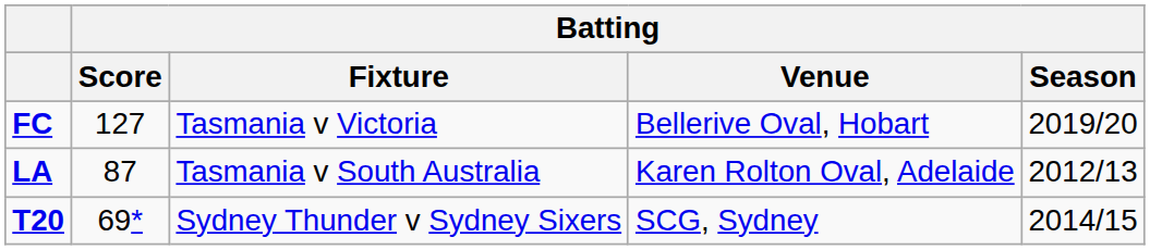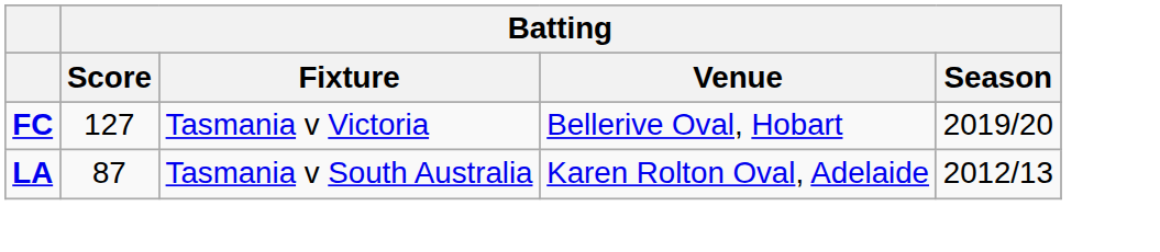- row: T20 | 69* | Sydney Thunder v Sydney Sixers | SCG, Sydney | 2014/15
